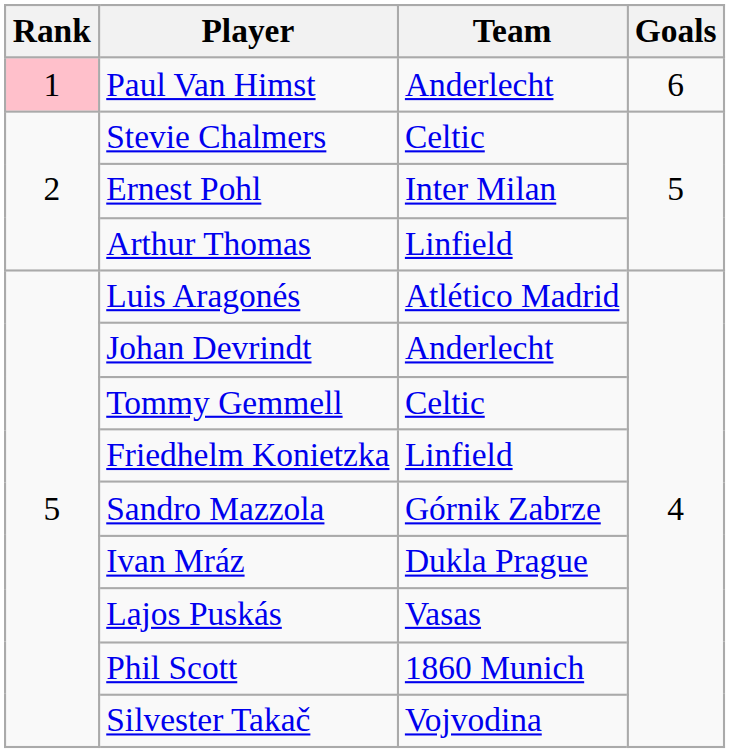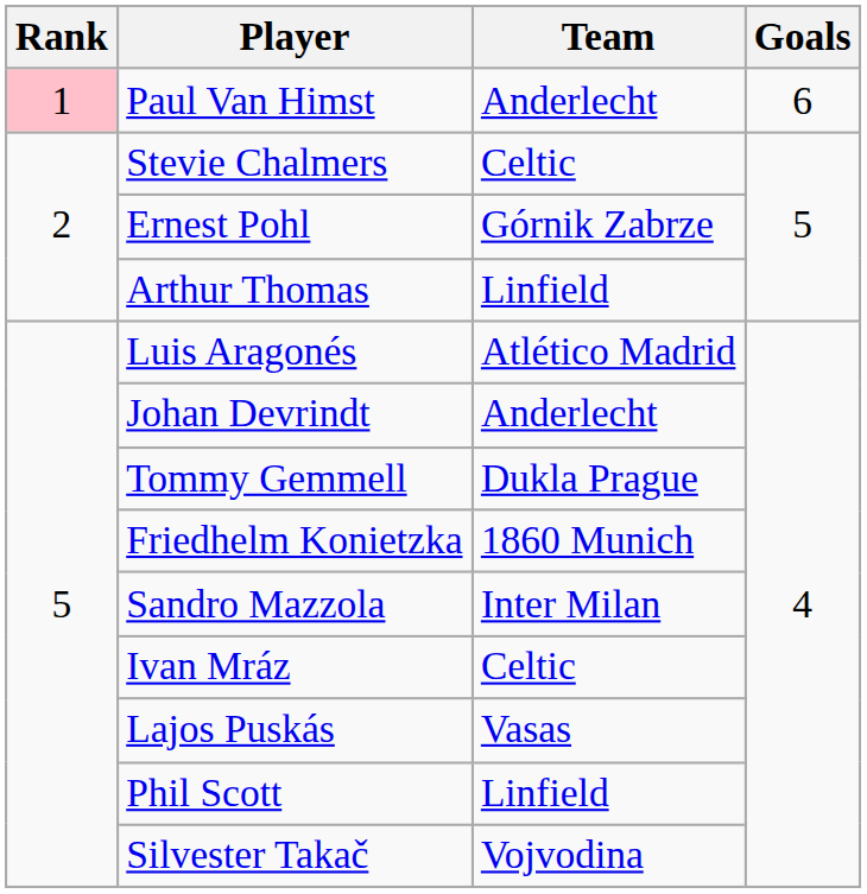Ernest Pohl | Team: Inter Milan -> Górnik Zabrze
Tommy Gemmell | Team: Celtic -> Dukla Prague
Friedhelm Konietzka | Team: Linfield -> 1860 Munich
Sandro Mazzola | Team: Górnik Zabrze -> Inter Milan
Ivan Mráz | Team: Dukla Prague -> Celtic
Phil Scott | Team: 1860 Munich -> Linfield
